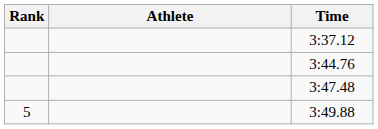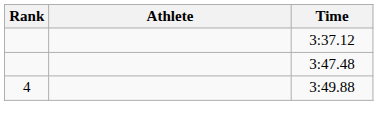- row: 3:44.76
3:49.88 | Rank: 5 -> 4
